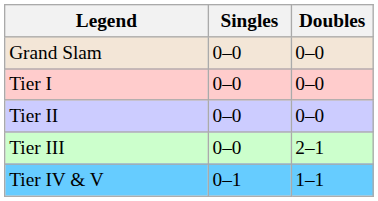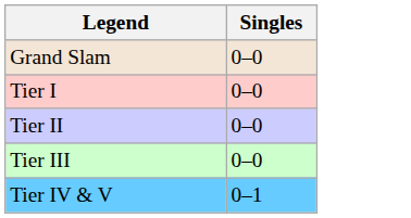- column: Doubles | 0–0 | 0–0 | 0–0 | 2–1 | 1–1
